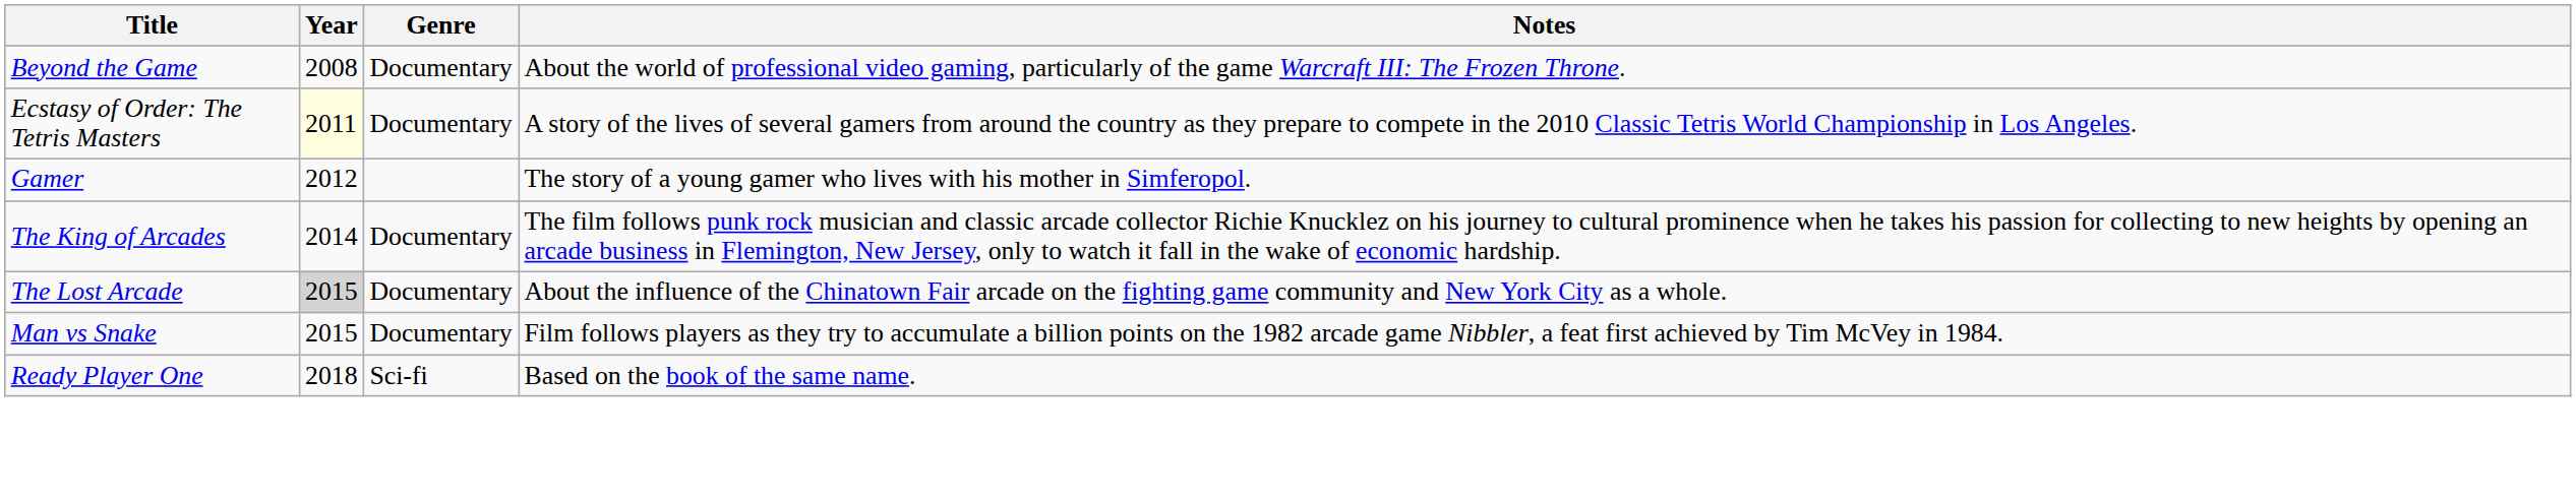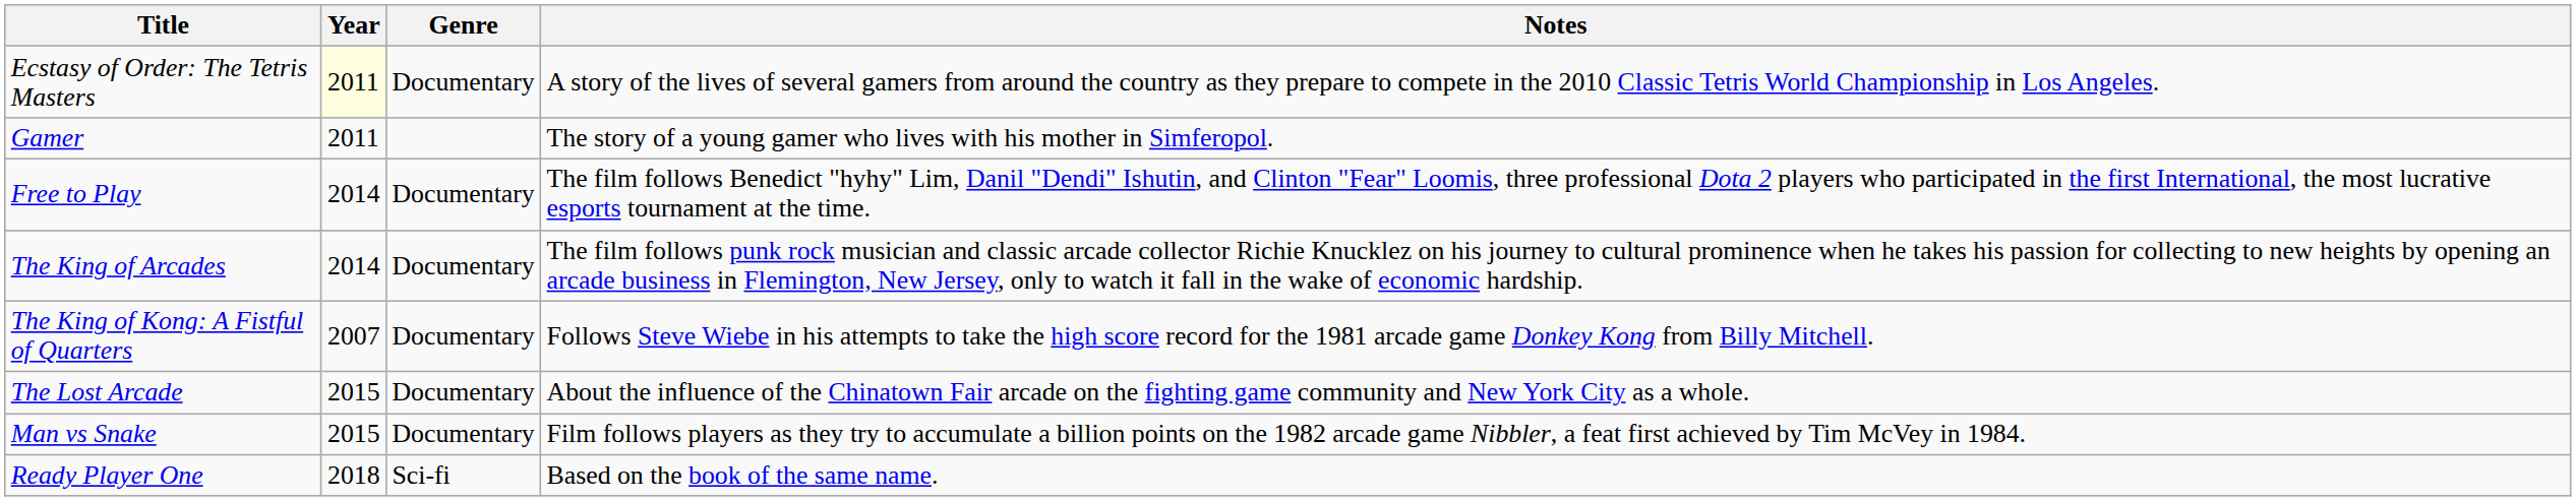- row: Beyond the Game | 2008 | Documentary | About the world of professional video gaming, particularly of the game Warcraft III: The Frozen Throne.
Gamer | Year: 2012 -> 2011
+ row: Free to Play | 2014 | Documentary | The film follows Benedict "hyhy" Lim, Danil "Dendi" Ishutin, and Clinton "Fear" Loomis, three professional Dota 2 players who participated in the first International, the most lucrative esports tournament at the time.
+ row: The King of Kong: A Fistful of Quarters | 2007 | Documentary | Follows Steve Wiebe in his attempts to take the high score record for the 1981 arcade game Donkey Kong from Billy Mitchell.
The Lost Arcade | Year: lightgrey background -> no background
